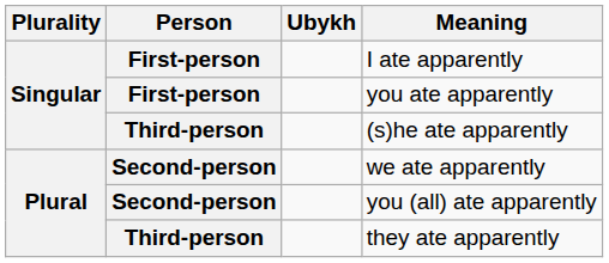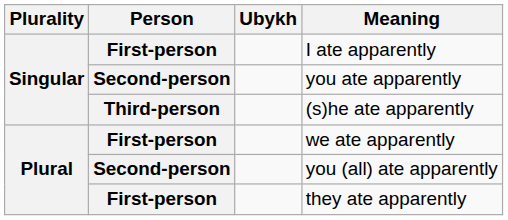you ate apparently | Person: First-person -> Second-person
we ate apparently | Person: Second-person -> First-person
they ate apparently | Person: Third-person -> First-person
